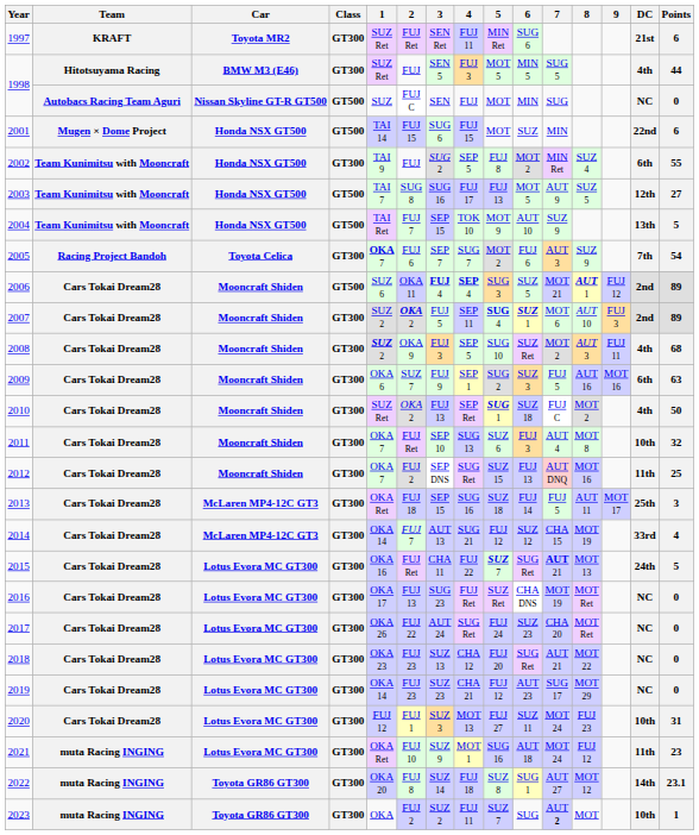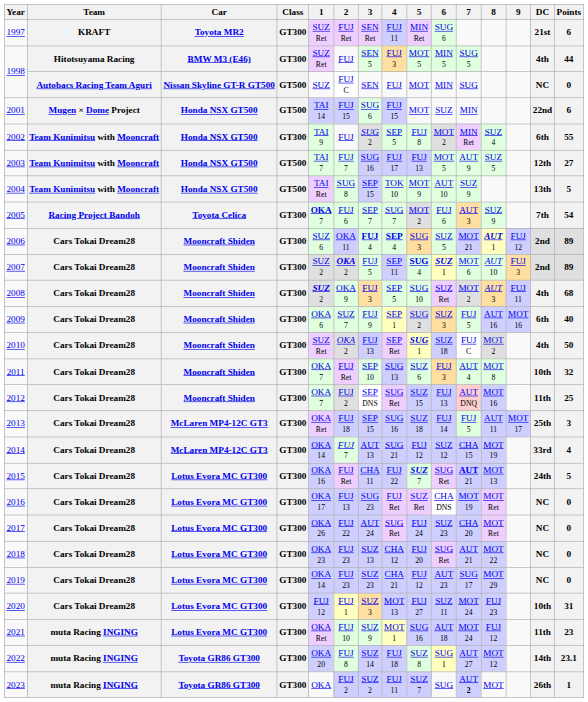2003 | 2: SUG 8 -> FUJ 7
2004 | 2: FUJ 7 -> SUG 8
2006 | Class: GT500 -> GT300
2009 | Points: 63 -> 40
2023 | DC: 10th -> 26th
